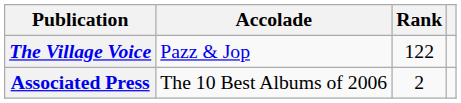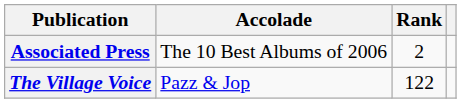rows swapped: Associated Press <-> The Village Voice
